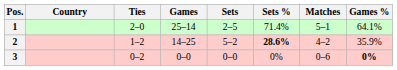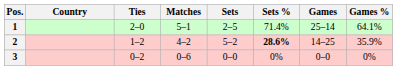columns swapped: Matches <-> Games
3 | Games %: bold -> normal
